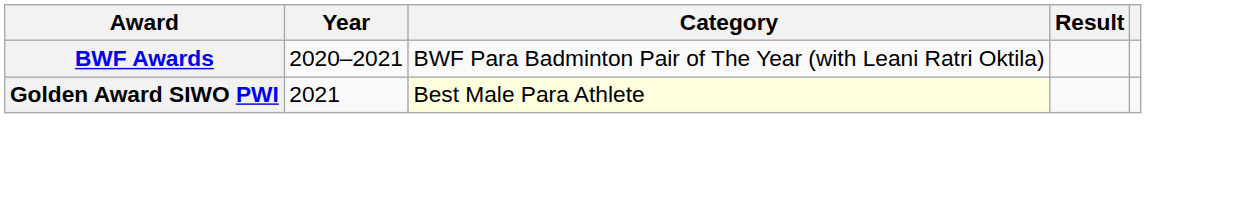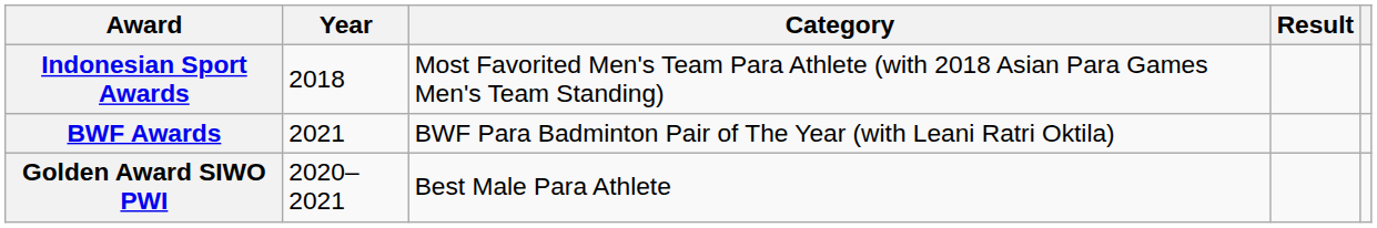+ row: Indonesian Sport Awards | 2018 | Most Favorited Men's Team Para Athlete (with 2018 Asian Para Games Men's Team Standing)
BWF Awards | Year: 2020–2021 -> 2021
Golden Award SIWO PWI | Year: 2021 -> 2020–2021
Golden Award SIWO PWI | Category: lightyellow background -> no background
